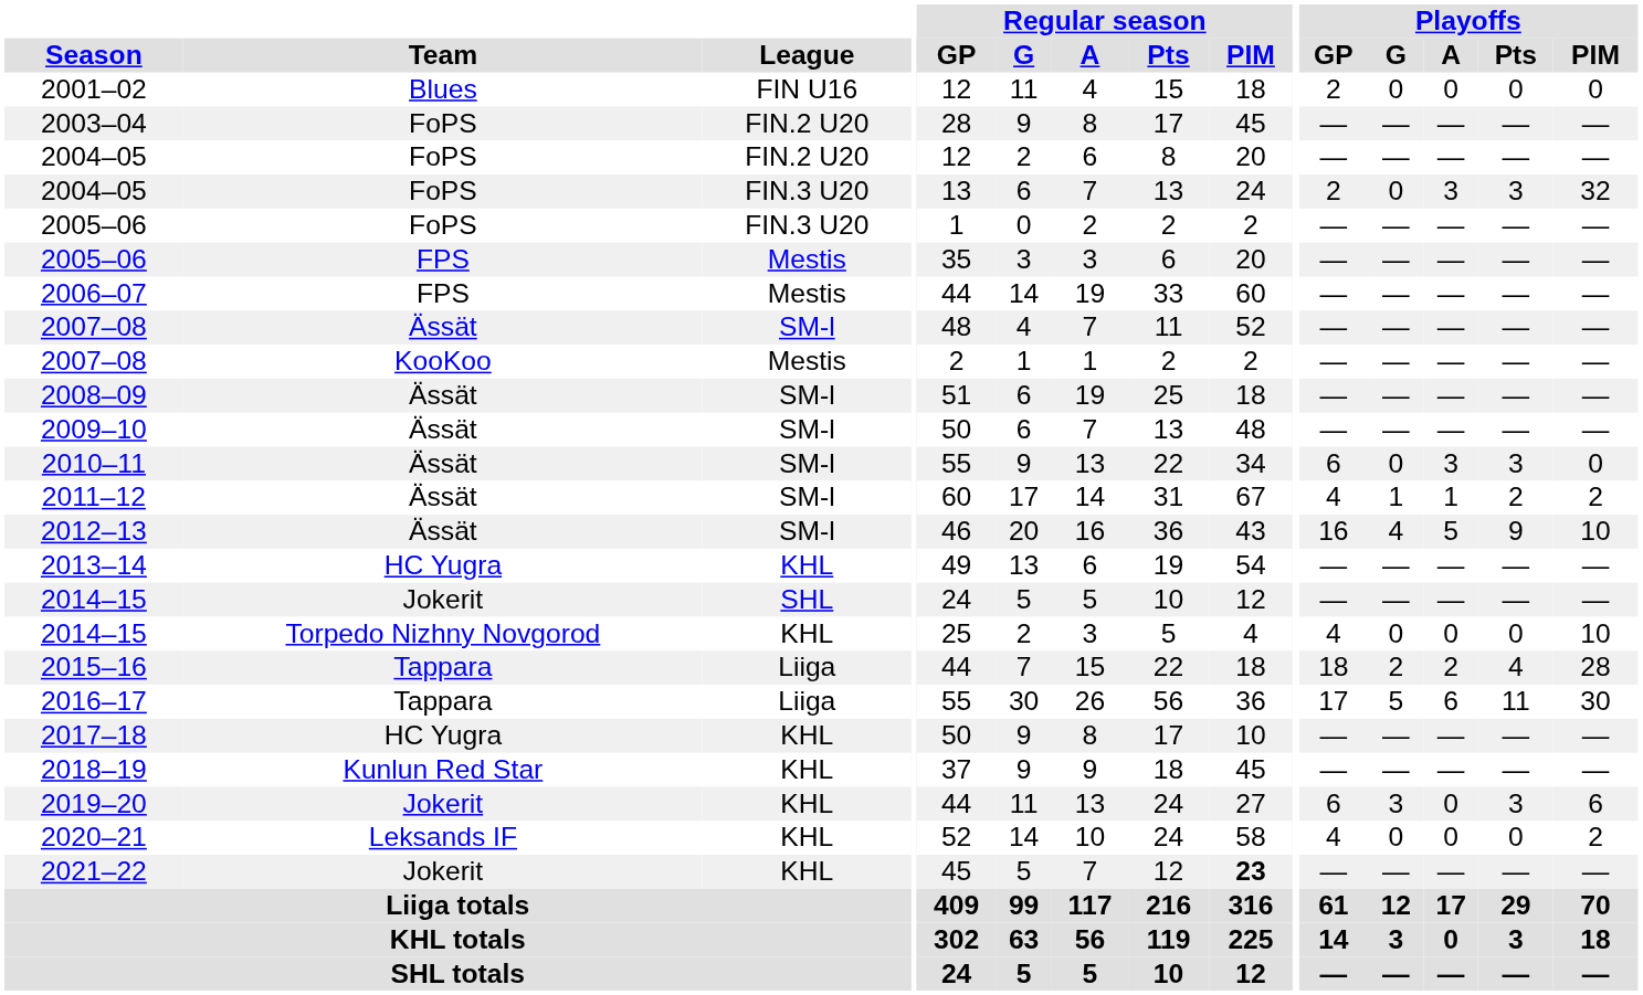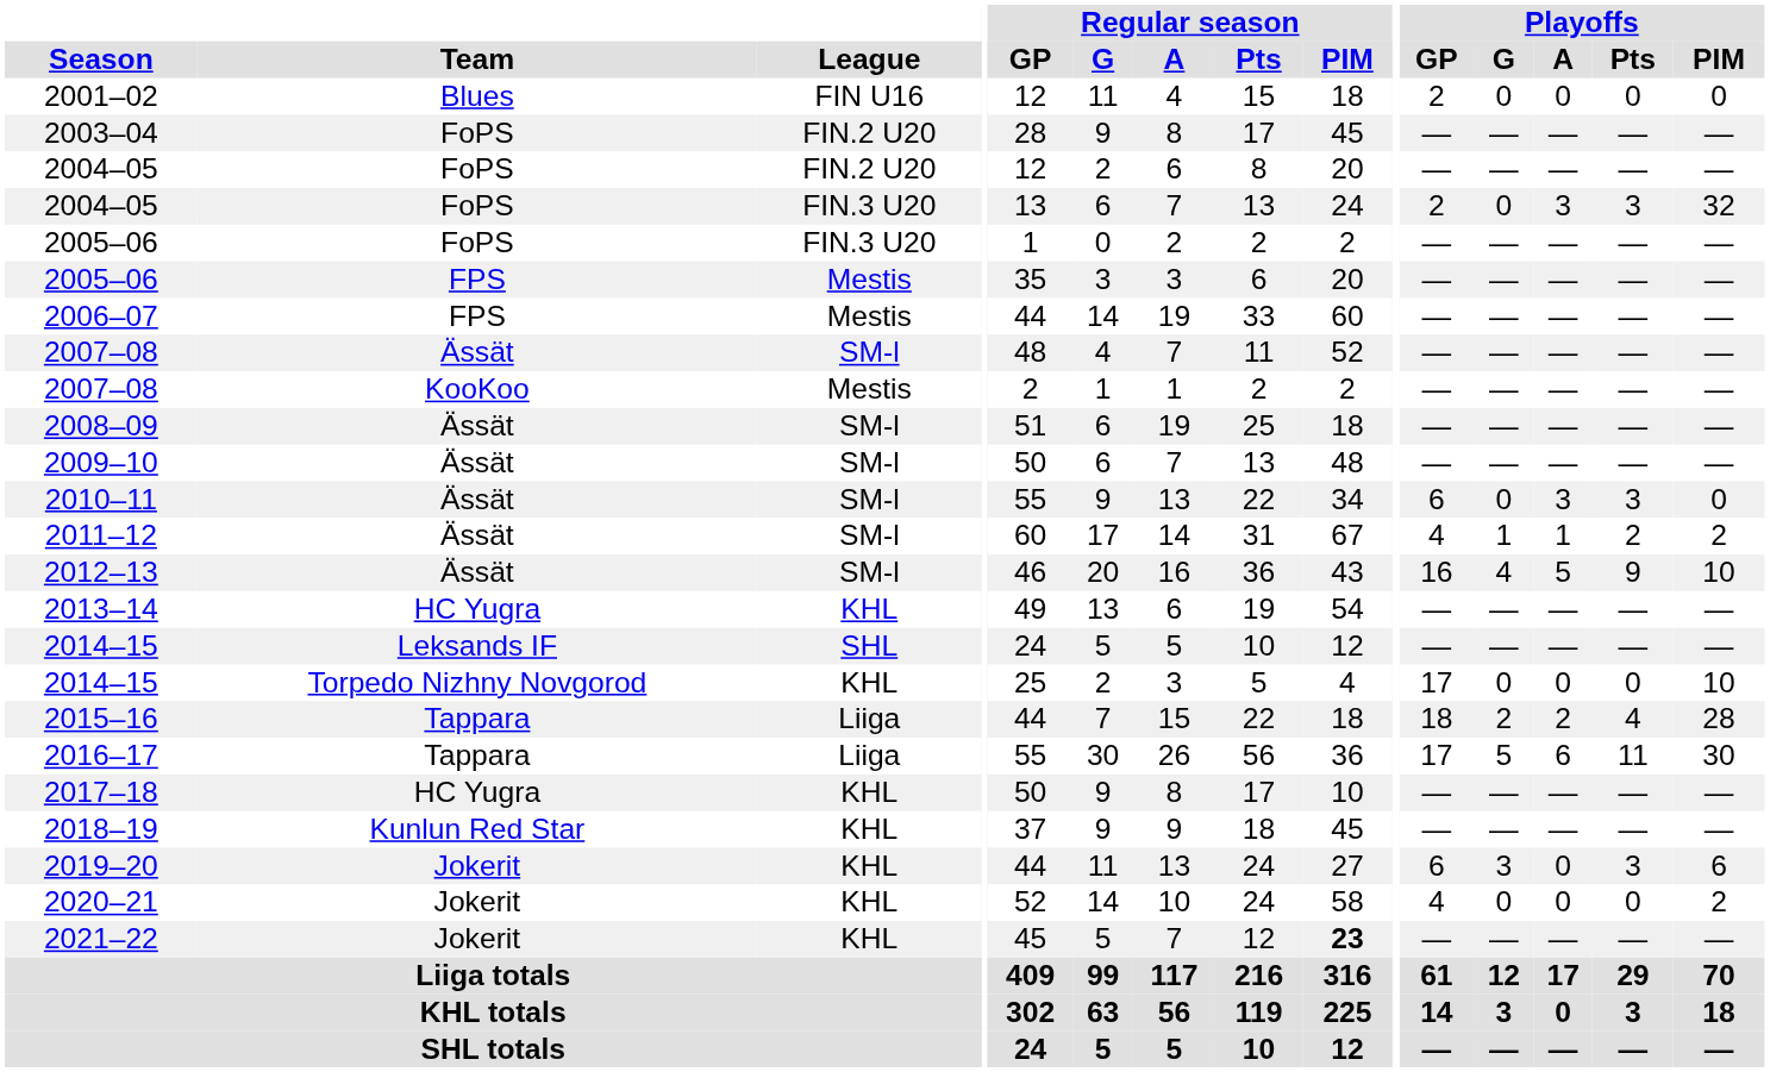2014–15 / SHL | Team: Jokerit -> Leksands IF
2014–15 / KHL | Playoffs / GP: 4 -> 17
2020–21 | Team: Leksands IF -> Jokerit
